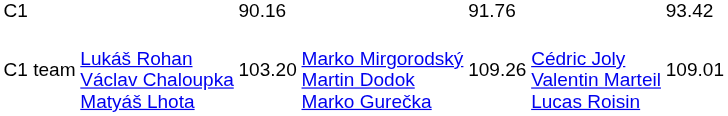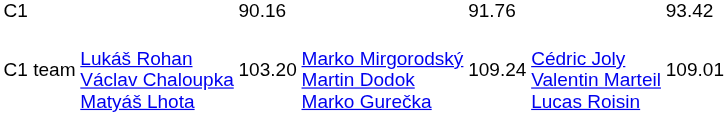C1 team | column 5: 109.26 -> 109.24
